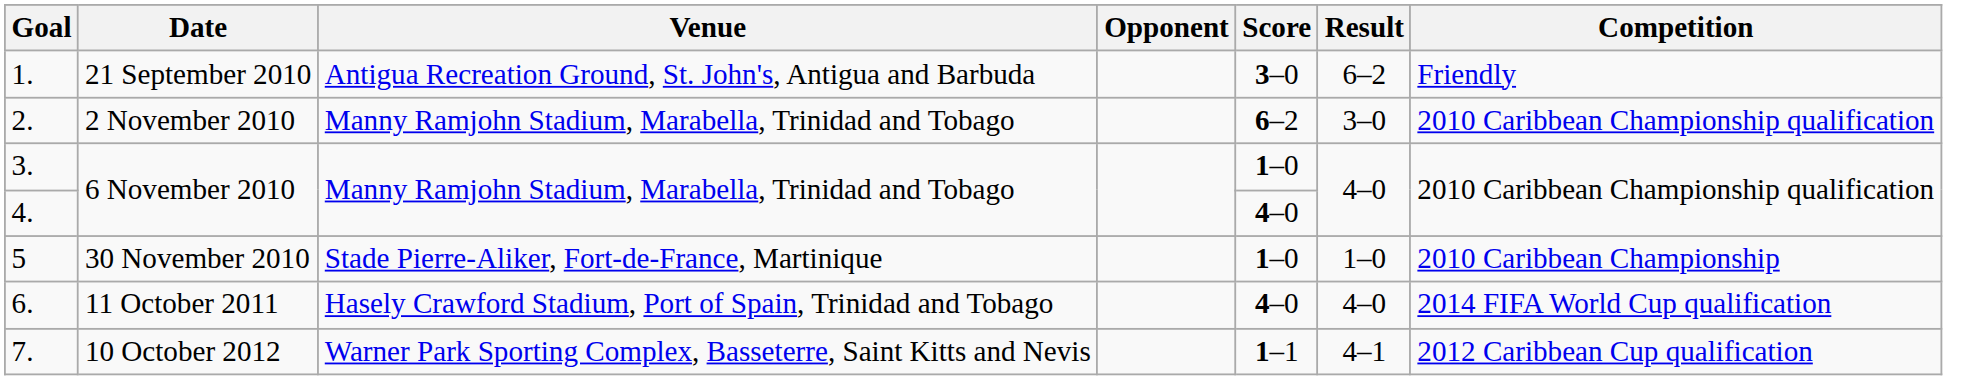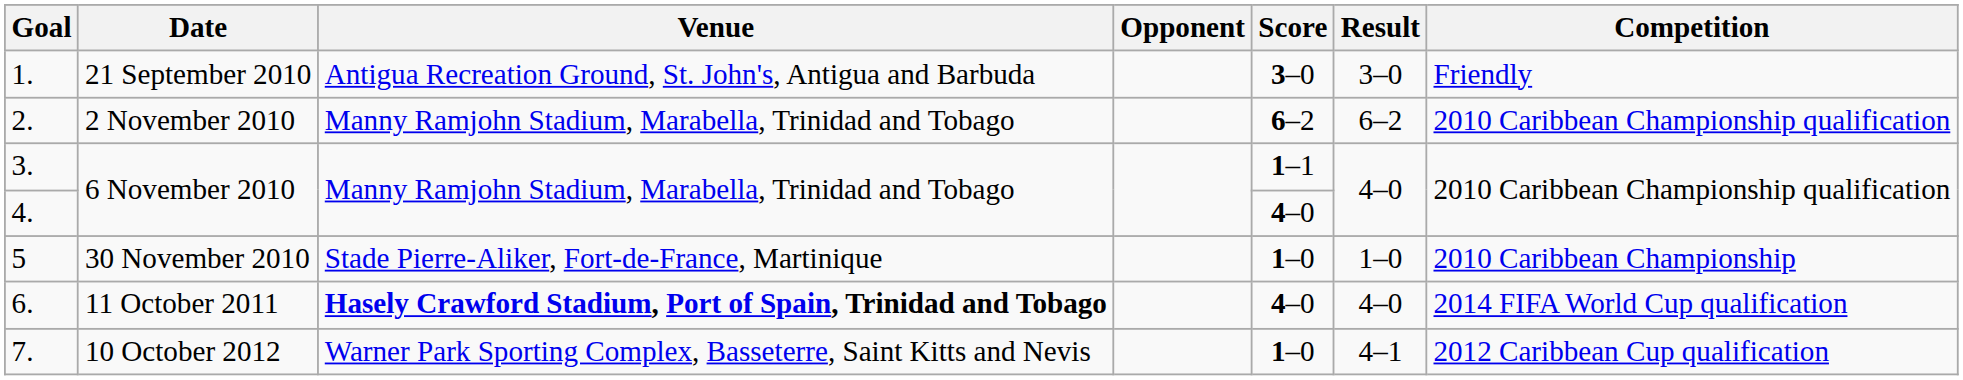1. | Result: 6–2 -> 3–0
2. | Result: 3–0 -> 6–2
3. | Score: 1–0 -> 1–1
6. | Venue: normal -> bold
7. | Score: 1–1 -> 1–0
